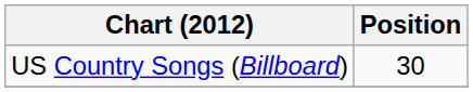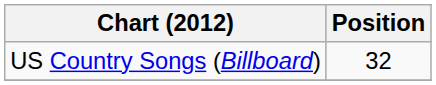US Country Songs (Billboard) | Position: 30 -> 32
